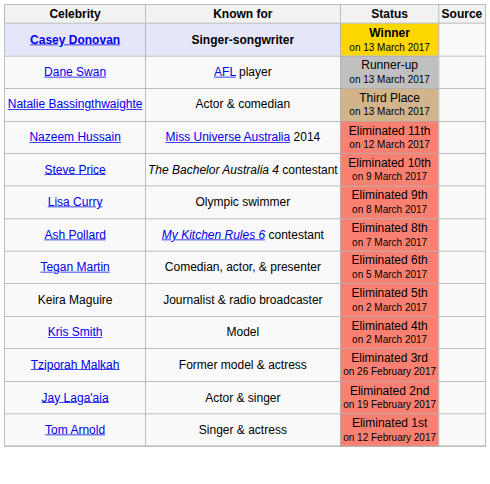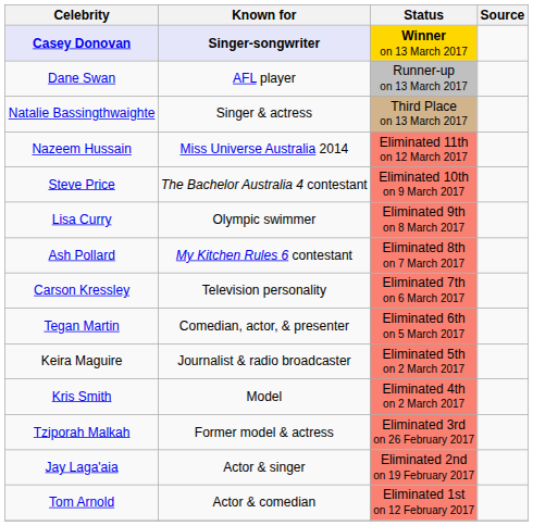Natalie Bassingthwaighte | Known for: Actor & comedian -> Singer & actress
+ row: Carson Kressley | Television personality | Eliminated 7th on 6 March 2017
Tom Arnold | Known for: Singer & actress -> Actor & comedian
